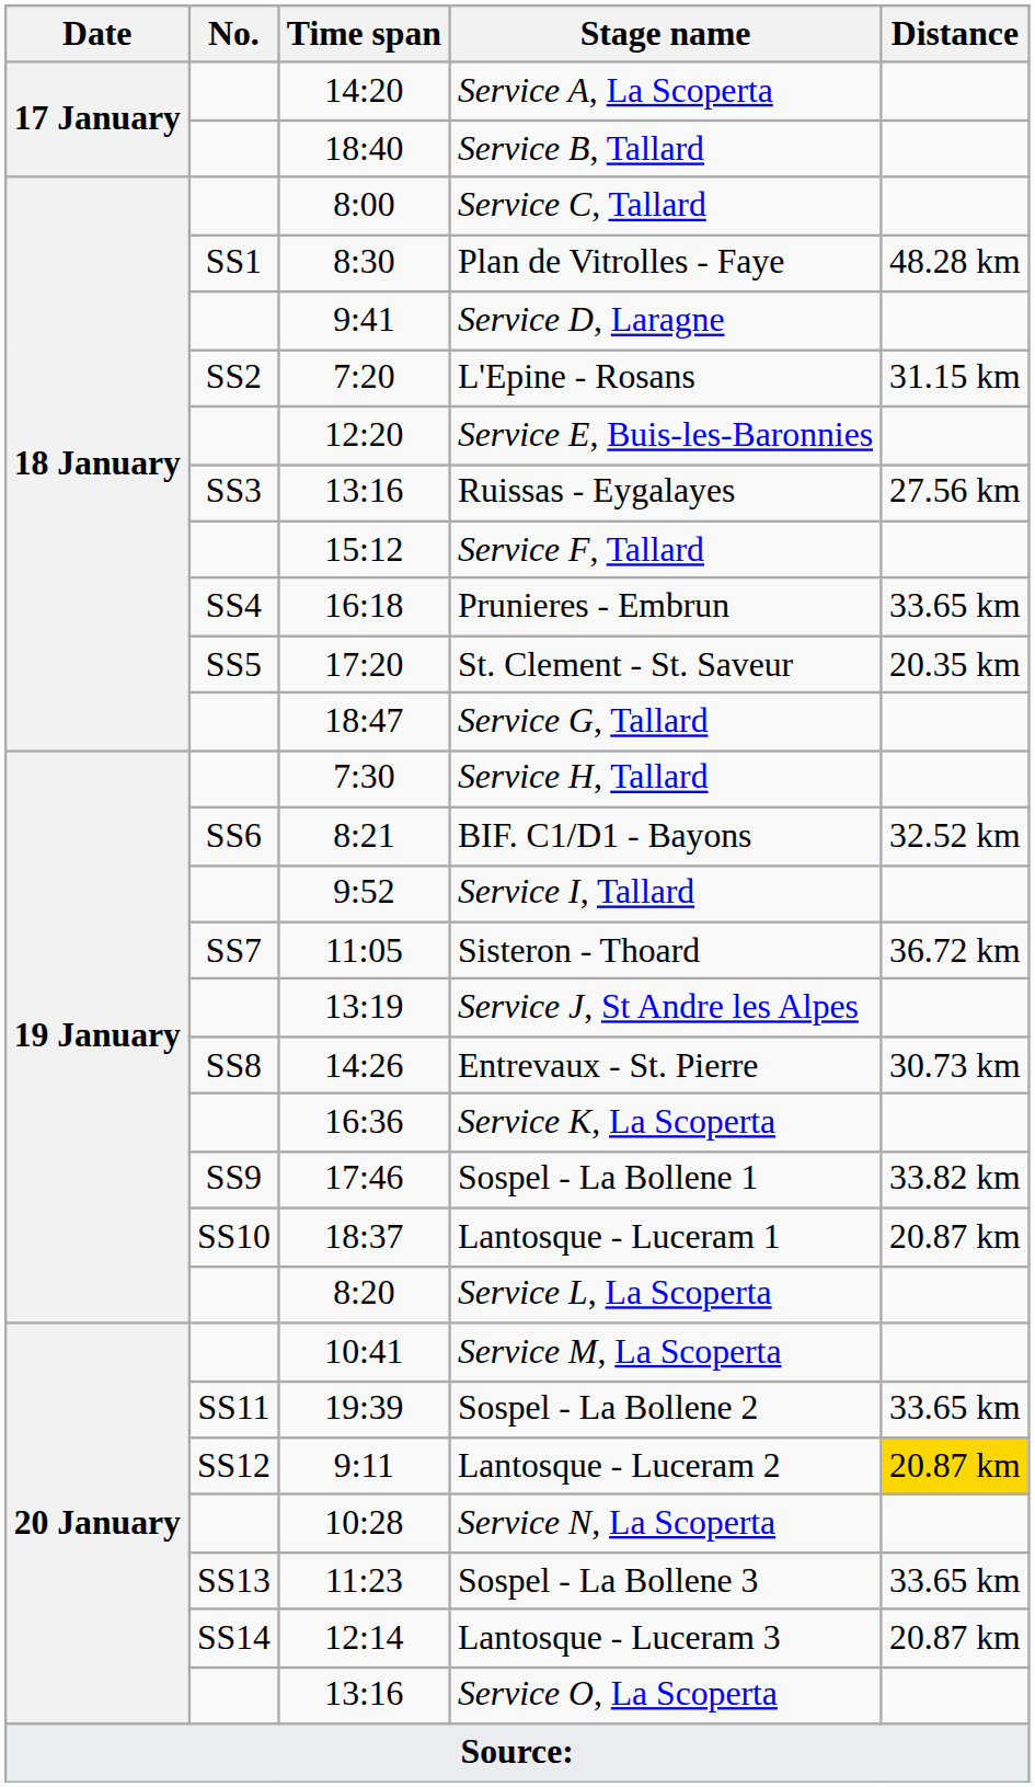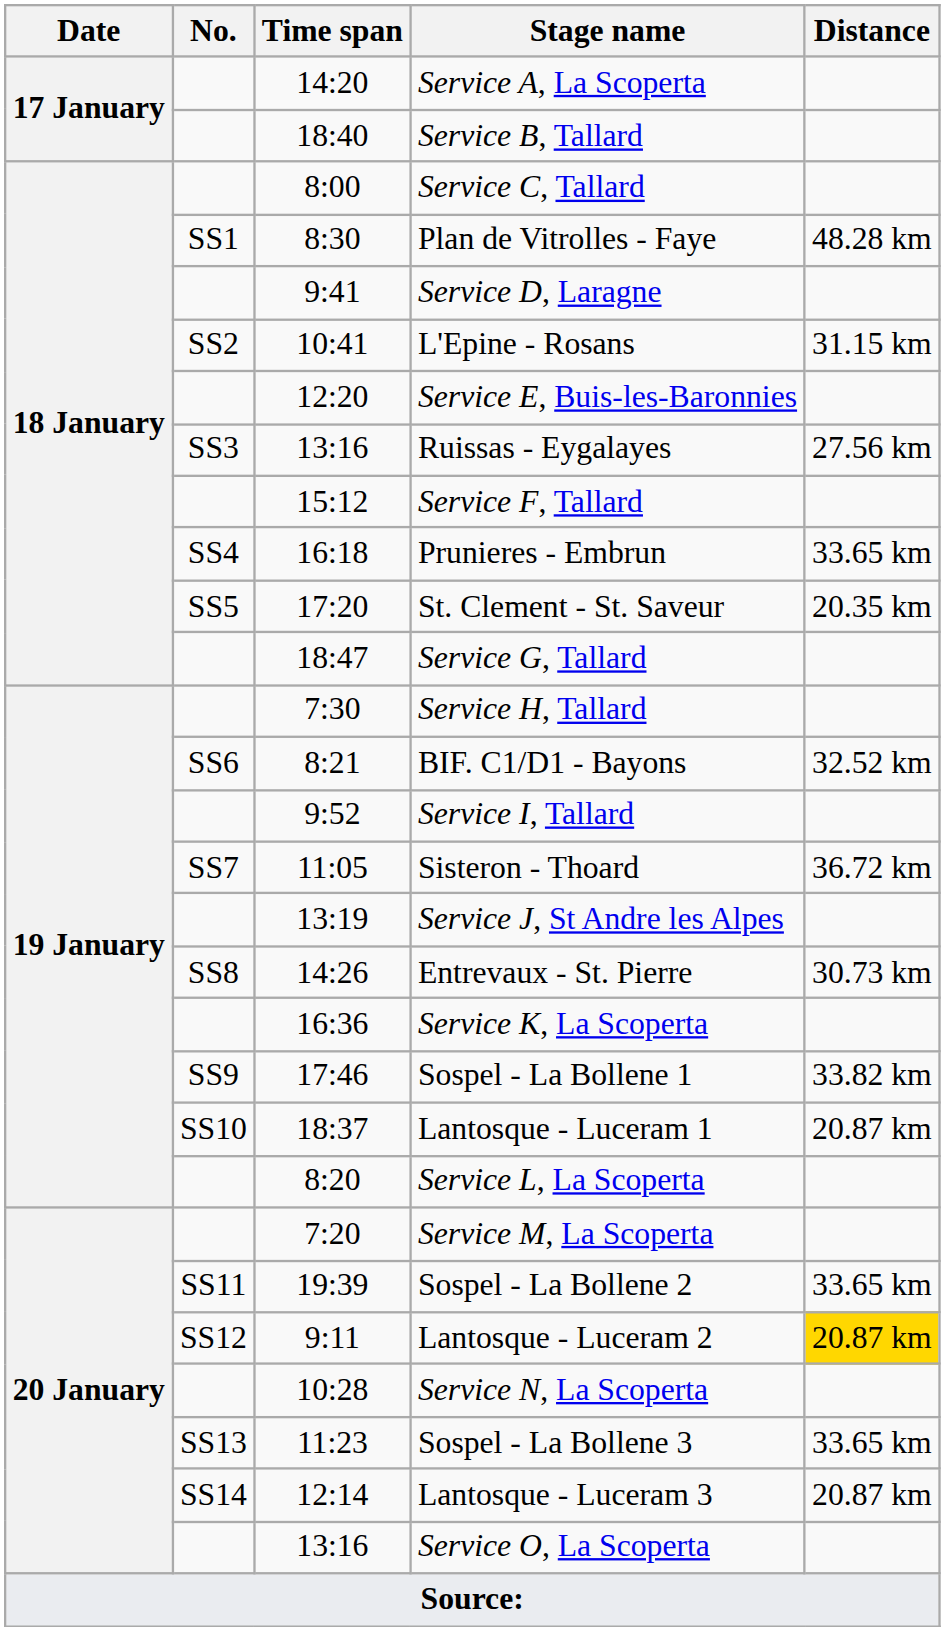L'Epine - Rosans | Time span: 7:20 -> 10:41
Service M, La Scoperta | Time span: 10:41 -> 7:20
